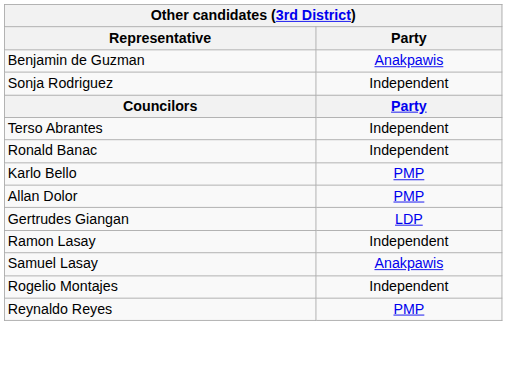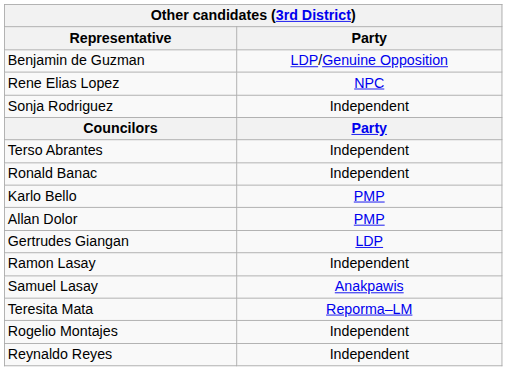Benjamin de Guzman | Party: Anakpawis -> LDP/Genuine Opposition
+ row: Rene Elias Lopez | NPC
+ row: Teresita Mata | Reporma–LM
Reynaldo Reyes | Party: PMP -> Independent
